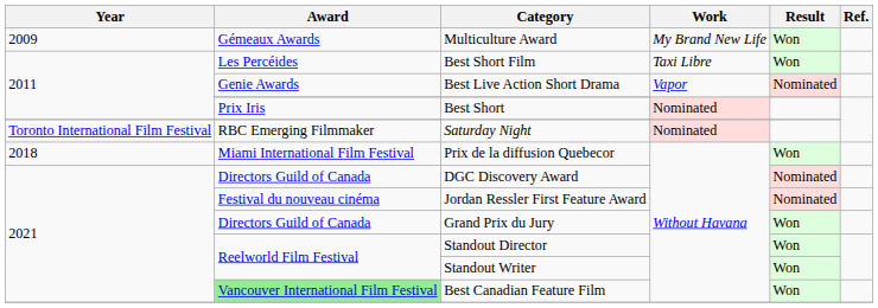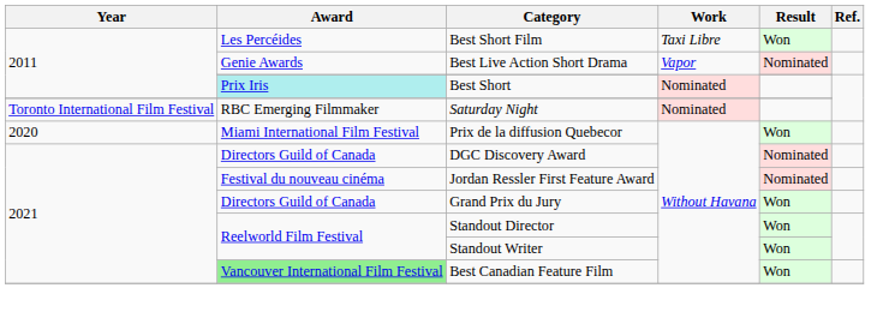- row: 2009 | Gémeaux Awards | Multiculture Award | My Brand New Life | Won
Best Short | Award: no background -> paleturquoise background
Prix de la diffusion Quebecor | Year: 2018 -> 2020
